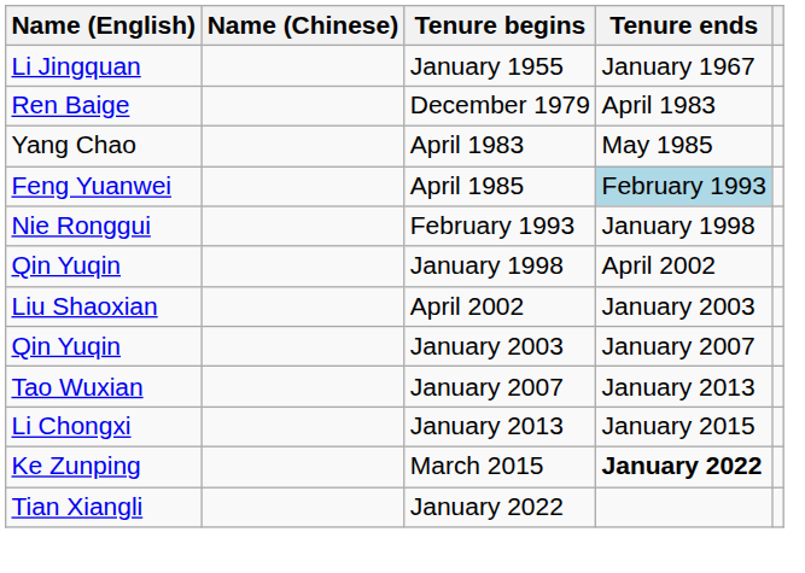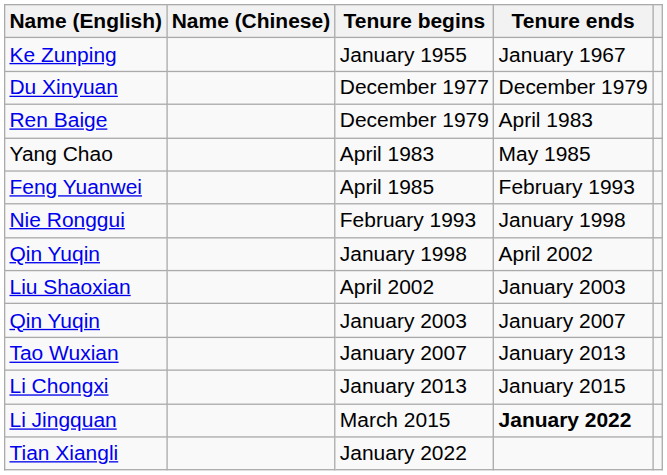January 1955 | Name (English): Li Jingquan -> Ke Zunping
+ row: Du Xinyuan | December 1977 | December 1979
April 1985 | Tenure ends: lightblue background -> no background
March 2015 | Name (English): Ke Zunping -> Li Jingquan
